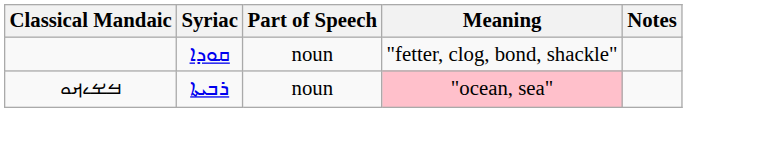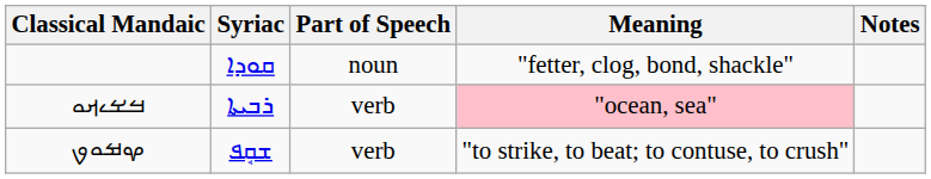ࡓࡁࡉࡕࡀ | Part of Speech: noun -> verb
+ row: ࡔࡒࡀࡐ | ܫܩܱܦ | verb | "to strike, to beat; to contuse, to crush"
